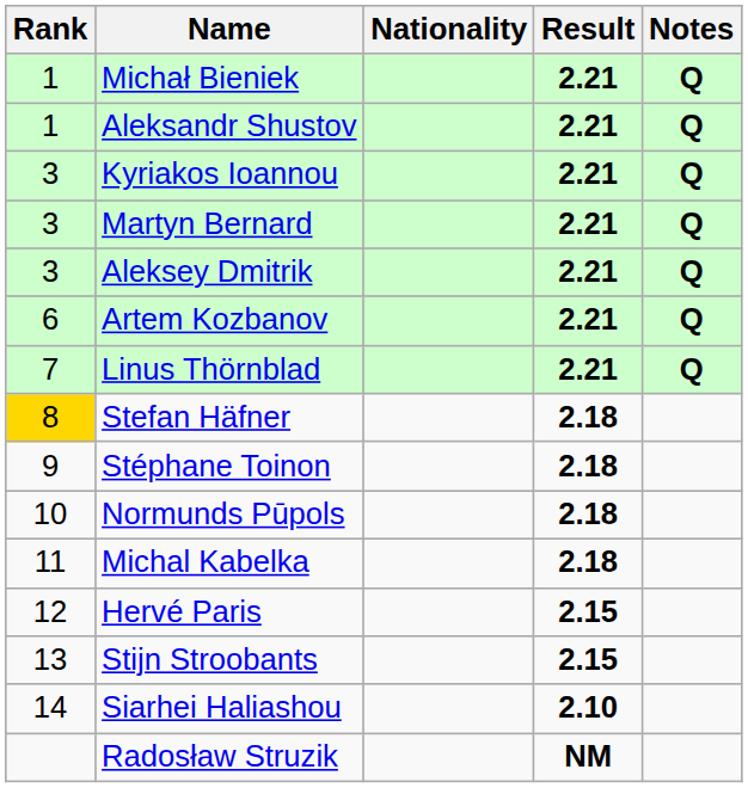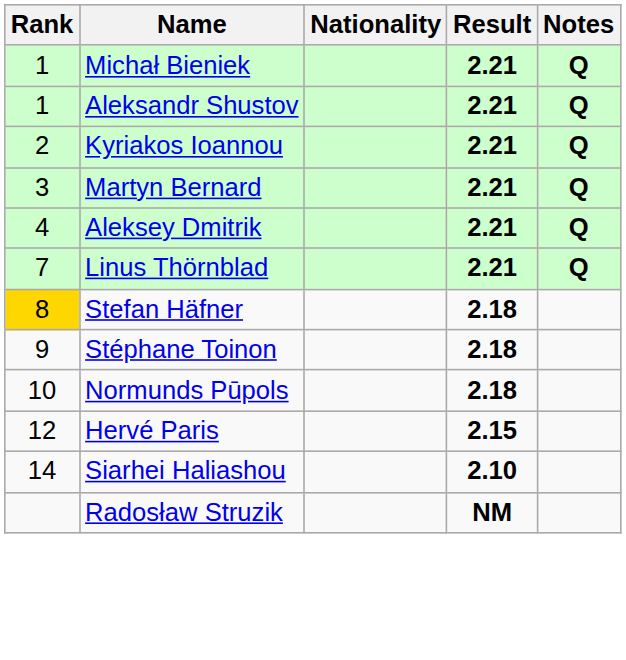Kyriakos Ioannou | Rank: 3 -> 2
Aleksey Dmitrik | Rank: 3 -> 4
- row: 6 | Artem Kozbanov | 2.21 | Q
- row: 11 | Michal Kabelka | 2.18
- row: 13 | Stijn Stroobants | 2.15
